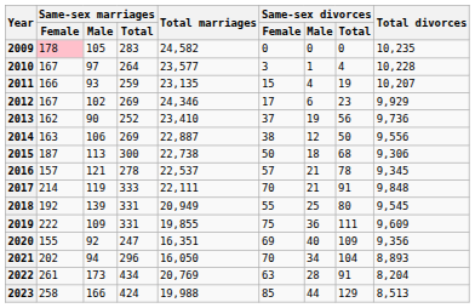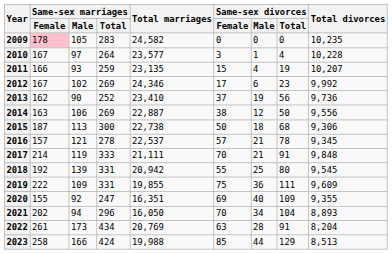2012 | Total divorces: 9,929 -> 9,992
2017 | Total marriages: 22,111 -> 21,111
2018 | Total marriages: 20,949 -> 20,942
2020 | Total divorces: 9,356 -> 9,355
